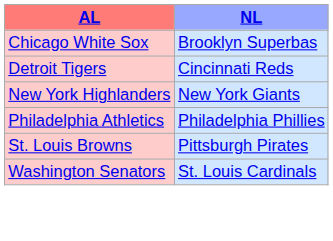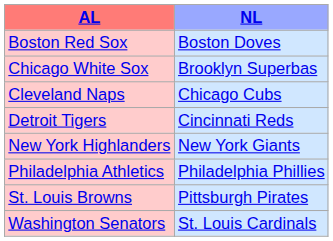+ row: Boston Red Sox | Boston Doves
+ row: Cleveland Naps | Chicago Cubs
